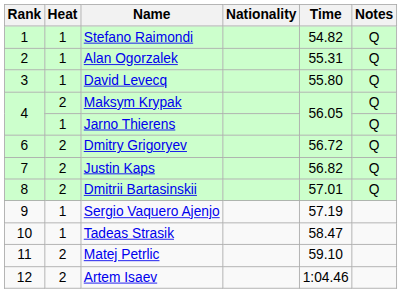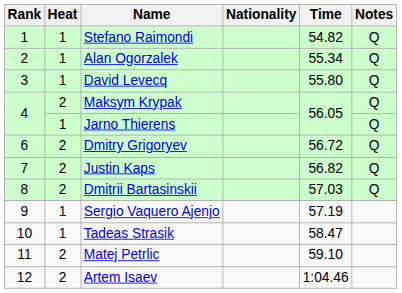Alan Ogorzalek | Time: 55.31 -> 55.34
Dmitrii Bartasinskii | Time: 57.01 -> 57.03
